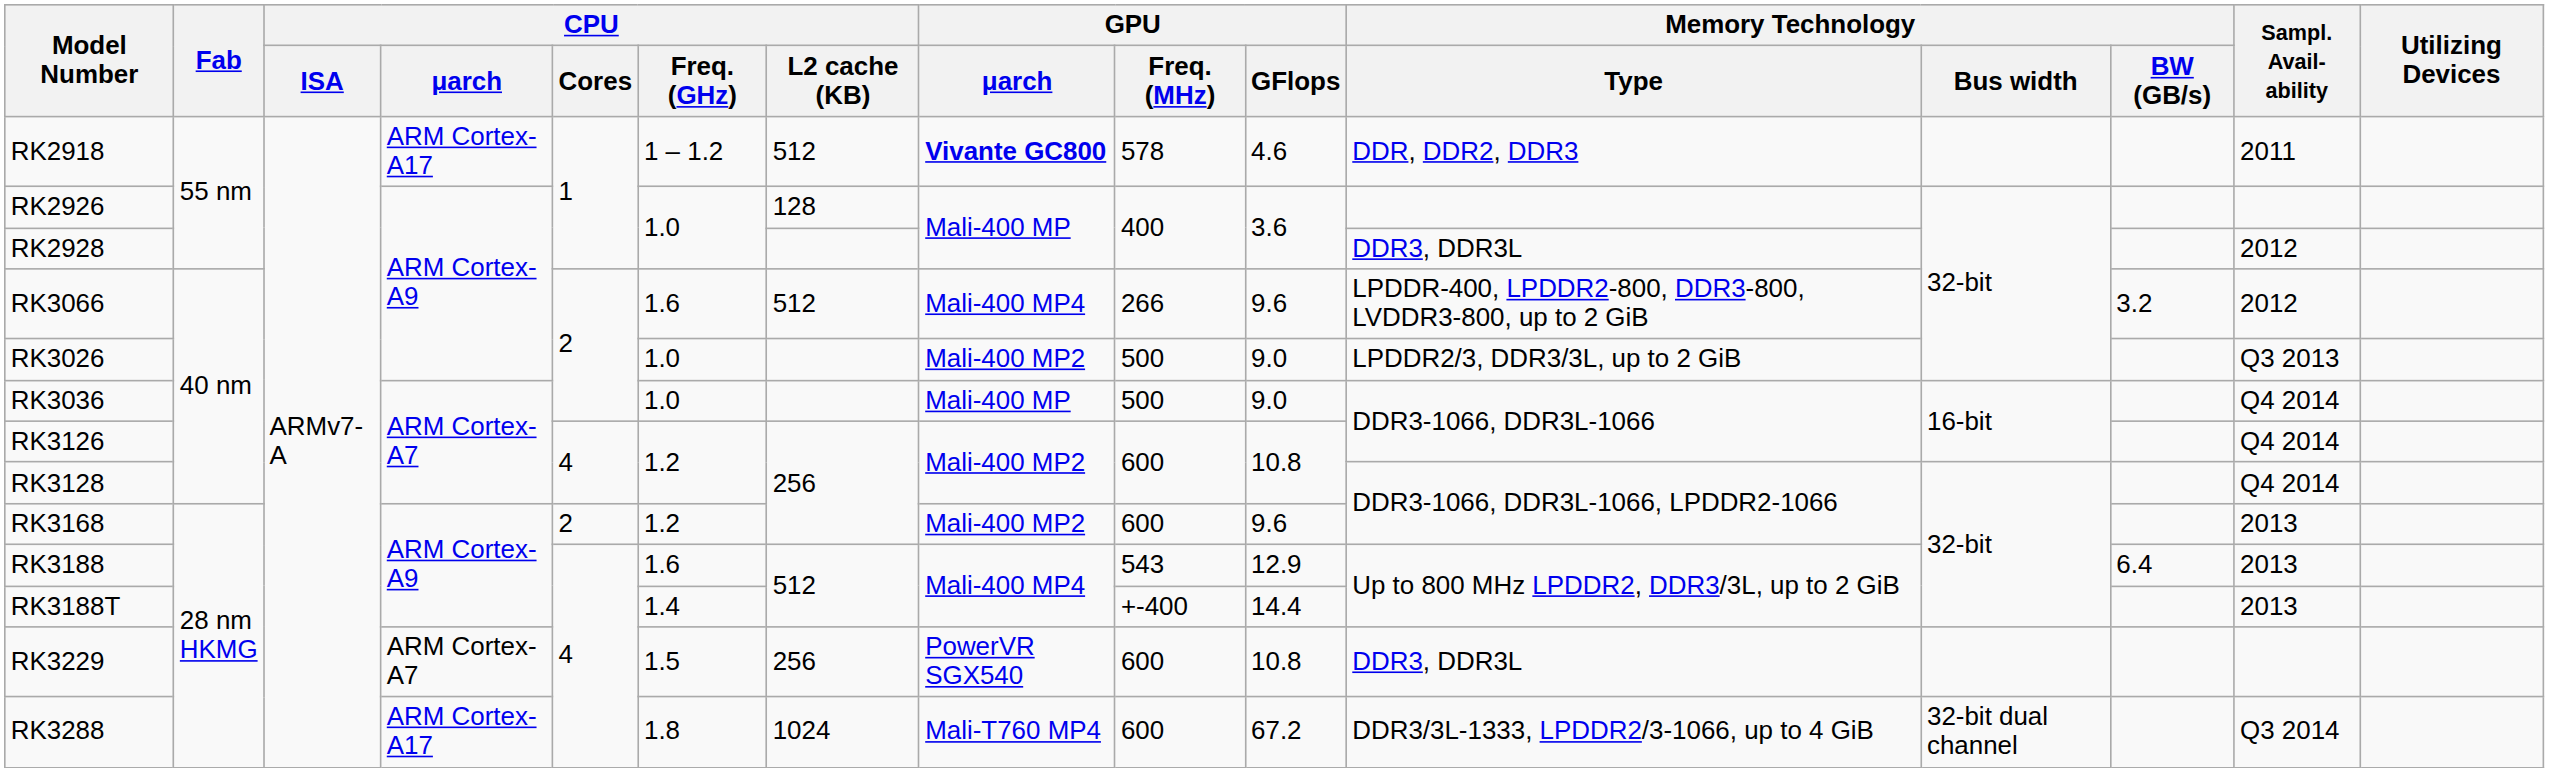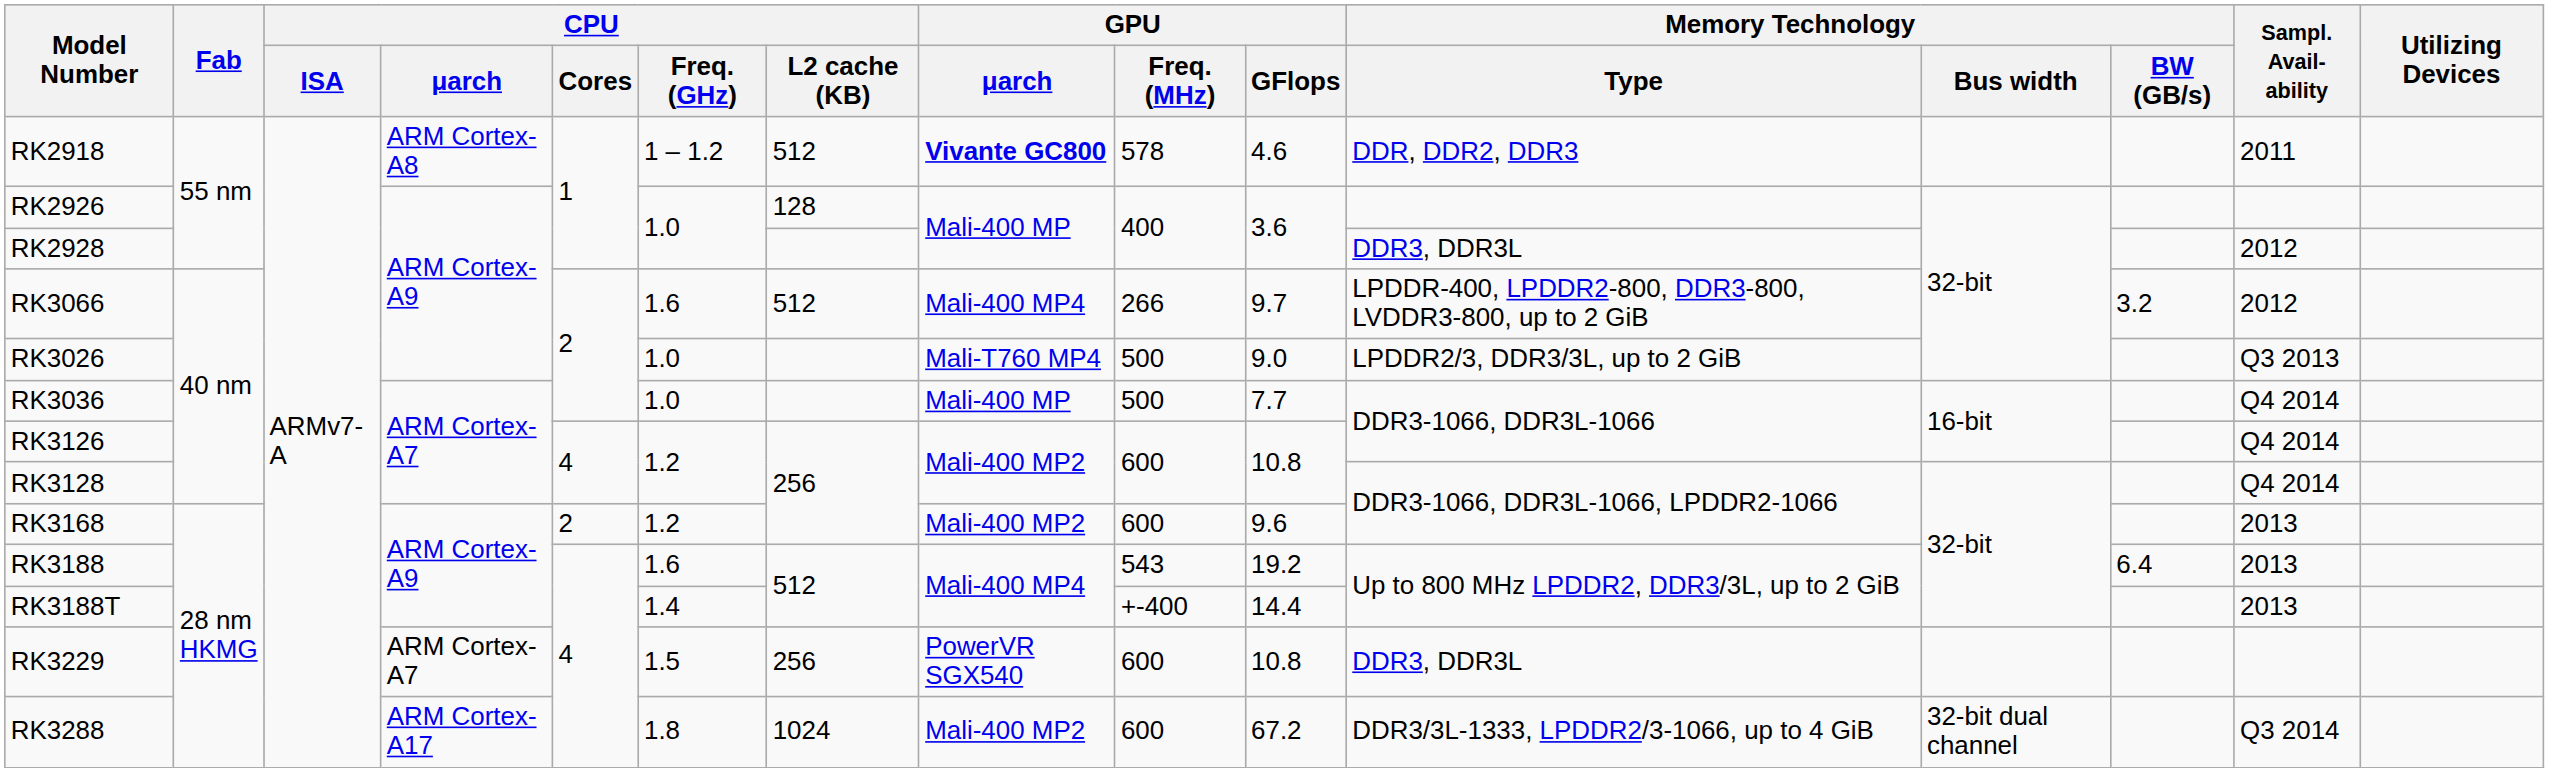RK2918 | CPU / μarch: ARM Cortex-A17 -> ARM Cortex-A8
RK3066 | GPU / GFlops: 9.6 -> 9.7
RK3026 | GPU / μarch: Mali-400 MP2 -> Mali-T760 MP4
RK3036 | GPU / GFlops: 9.0 -> 7.7
RK3188 | GPU / GFlops: 12.9 -> 19.2
RK3288 | GPU / μarch: Mali-T760 MP4 -> Mali-400 MP2
